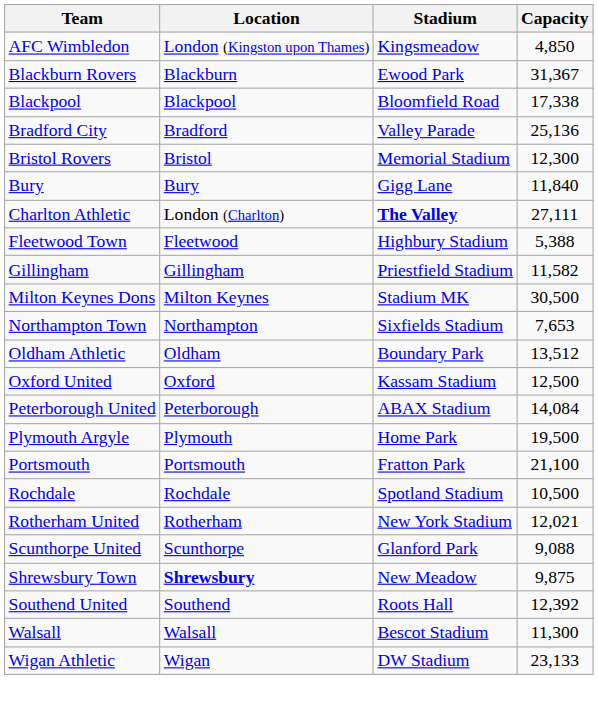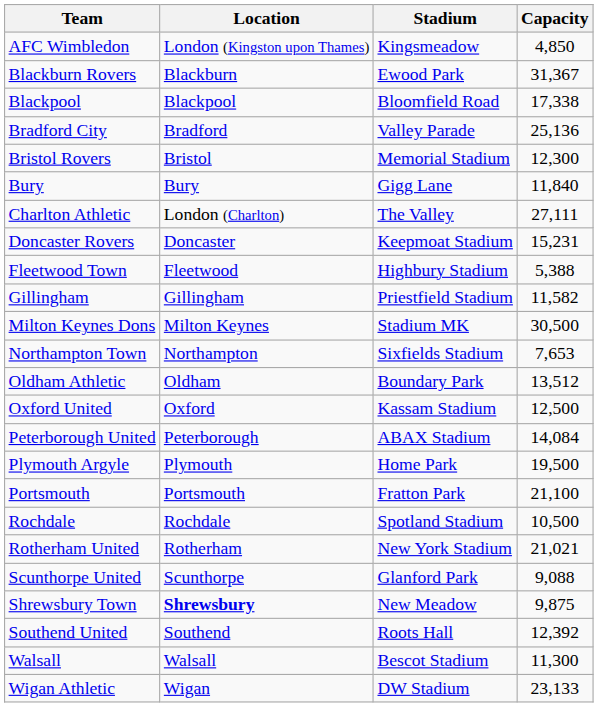Charlton Athletic | Stadium: bold -> normal
+ row: Doncaster Rovers | Doncaster | Keepmoat Stadium | 15,231
Rotherham United | Capacity: 12,021 -> 21,021
